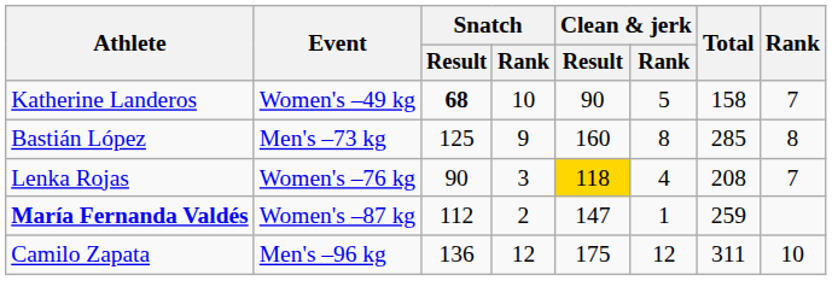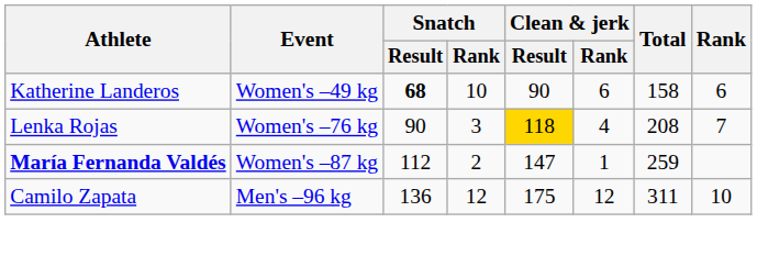Katherine Landeros | Clean & jerk / Rank: 5 -> 6
Katherine Landeros | Rank: 7 -> 6
- row: Bastián López | Men's –73 kg | 125 | 9 | 160 | 8 | 285 | 8
